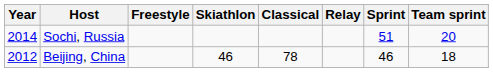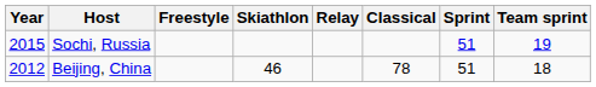columns swapped: Classical <-> Relay
Sochi, Russia | Year: 2014 -> 2015
Sochi, Russia | Team sprint: 20 -> 19
Beijing, China | Sprint: 46 -> 51
